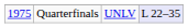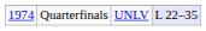Quarterfinals | column 1: 1975 -> 1974
